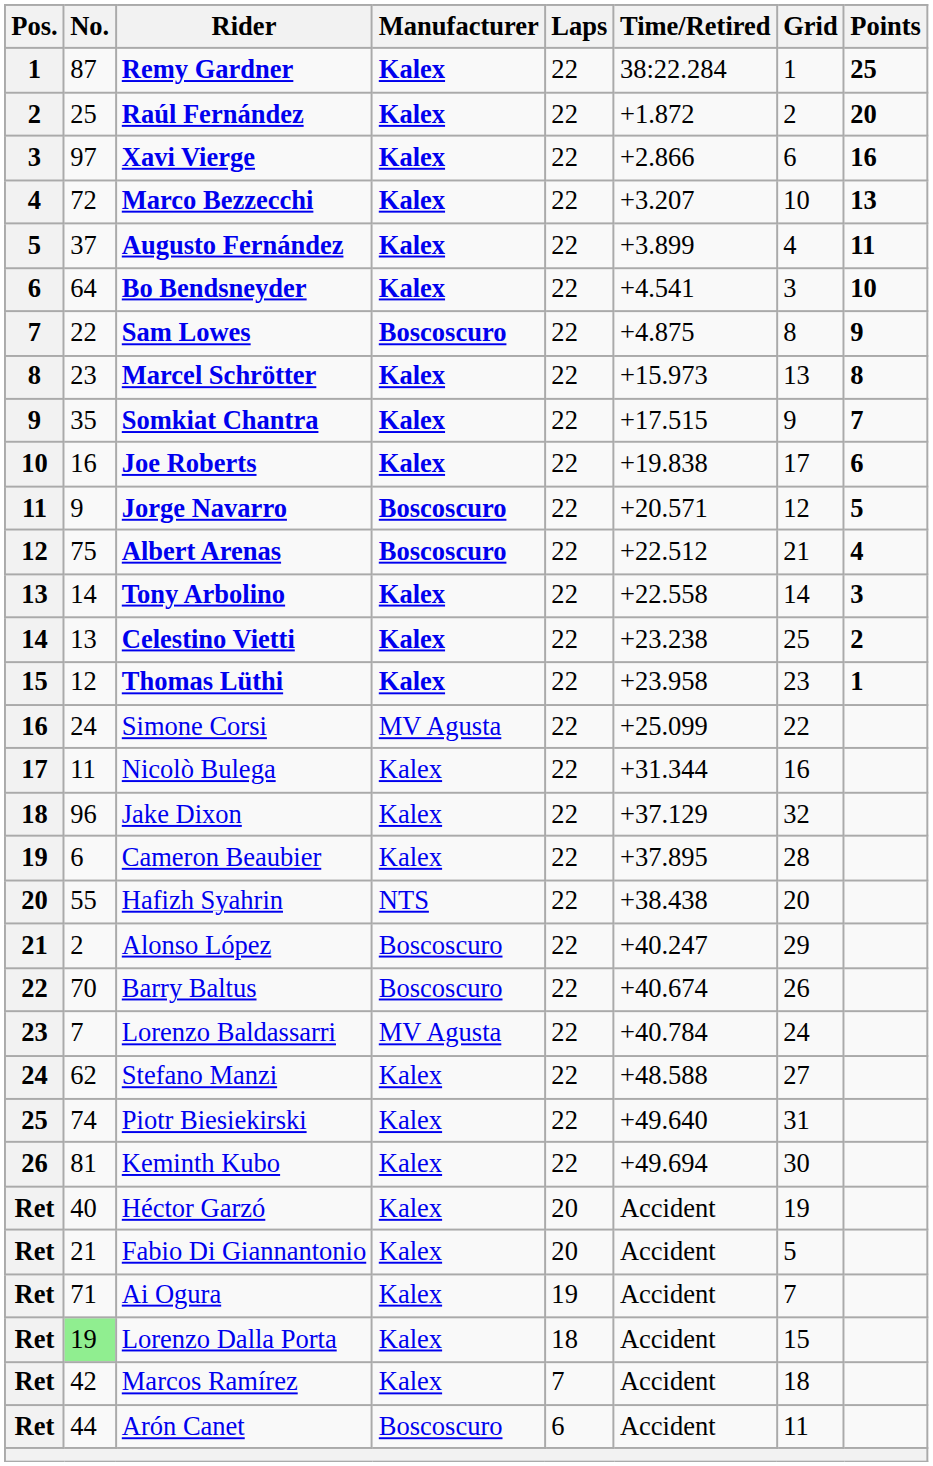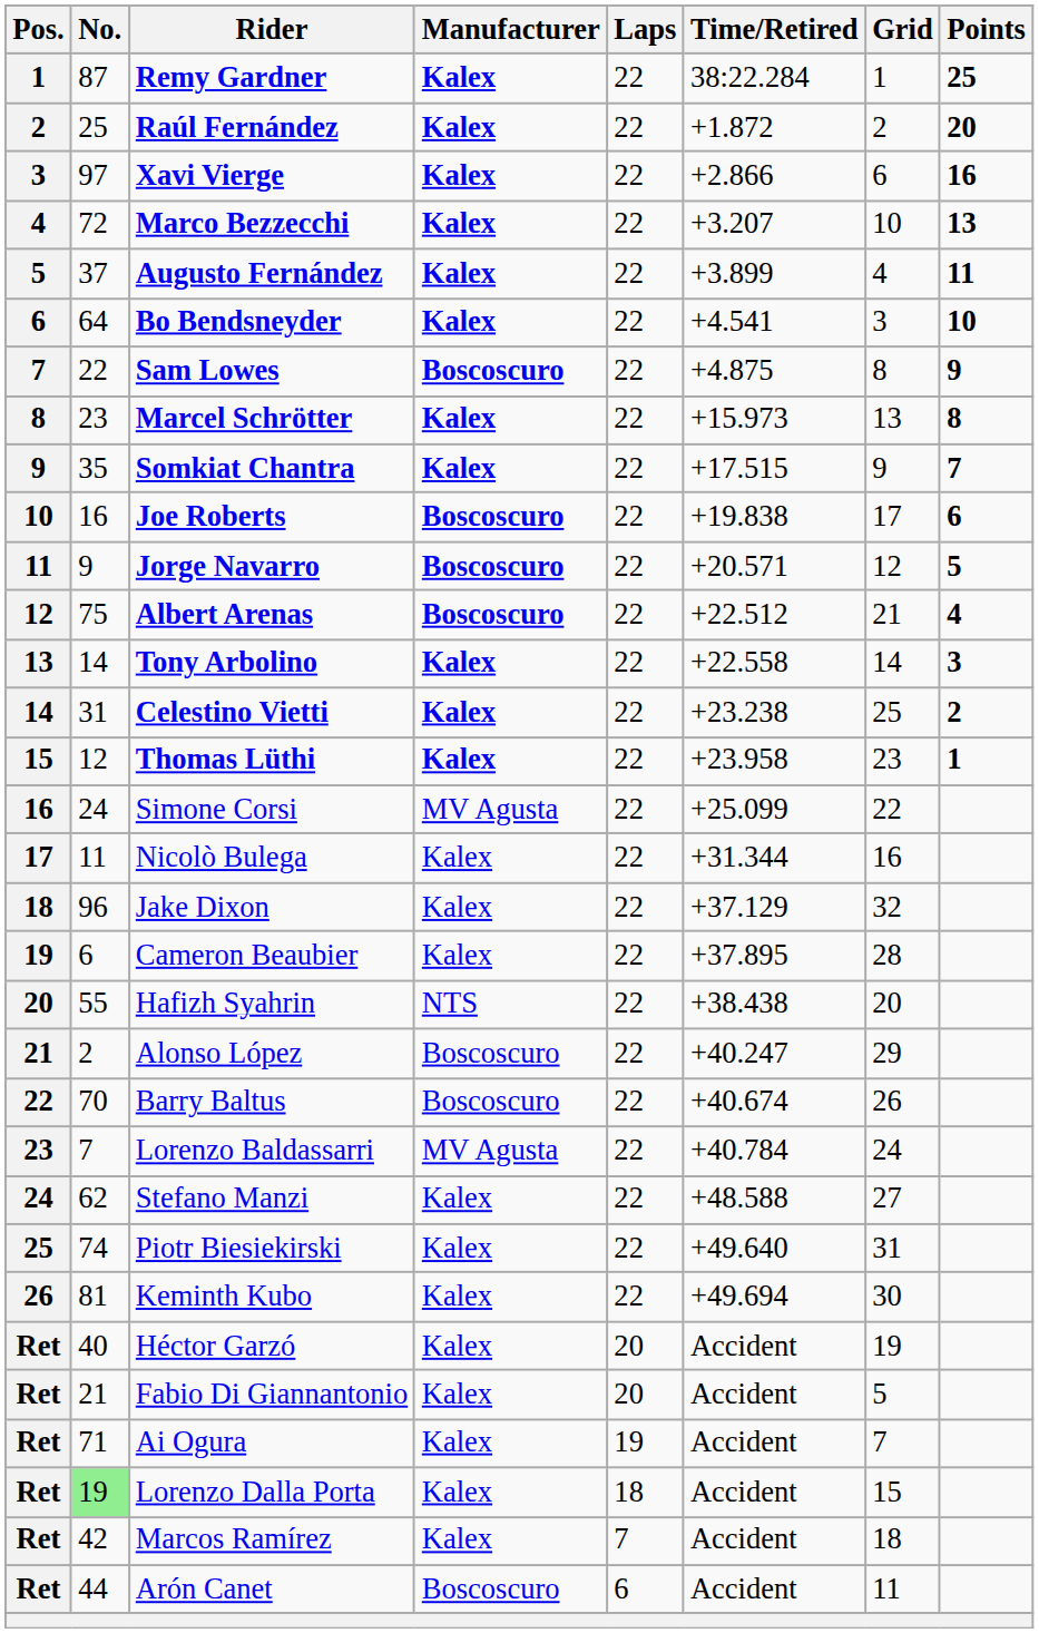Joe Roberts | Manufacturer: Kalex -> Boscoscuro
Celestino Vietti | No.: 13 -> 31
